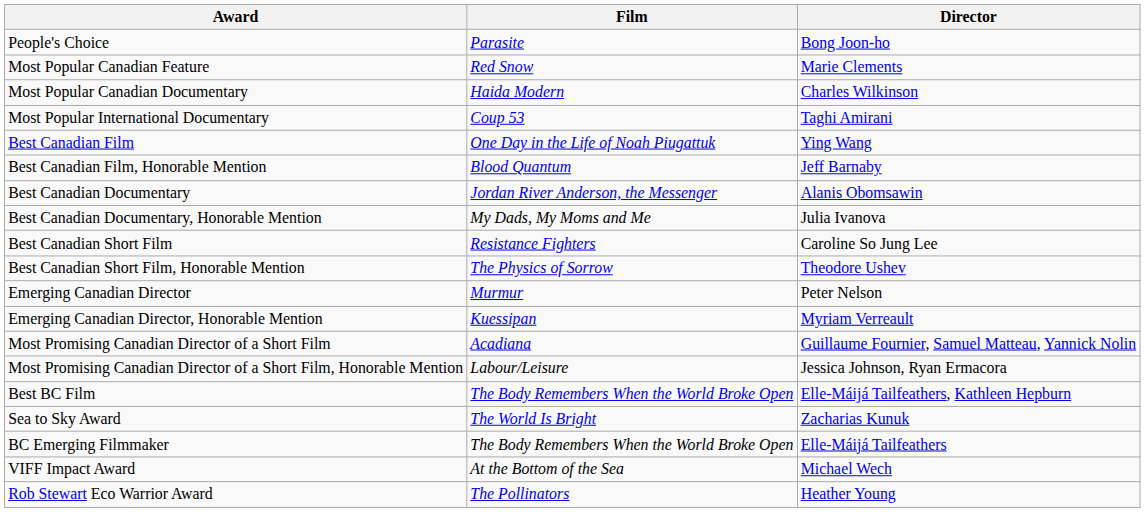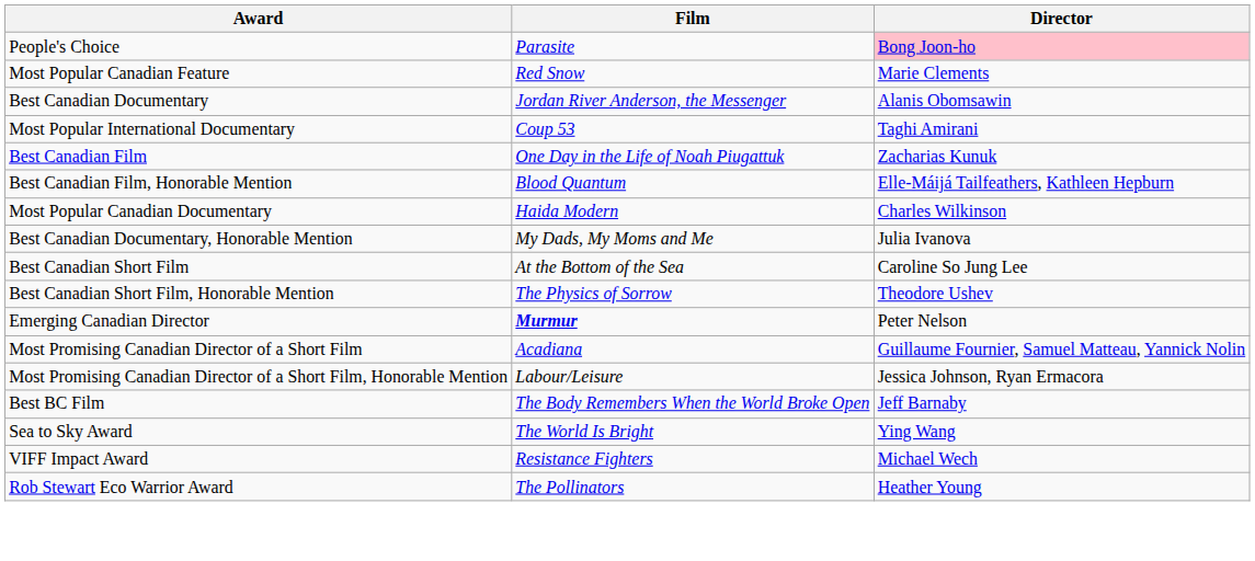People's Choice | Director: no background -> pink background
rows swapped: Most Popular Canadian Documentary <-> Best Canadian Documentary
Best Canadian Film | Director: Ying Wang -> Zacharias Kunuk
Best Canadian Film, Honorable Mention | Director: Jeff Barnaby -> Elle-Máijá Tailfeathers, Kathleen Hepburn
Best Canadian Short Film | Film: Resistance Fighters -> At the Bottom of the Sea
Emerging Canadian Director | Film: normal -> bold
- row: Emerging Canadian Director, Honorable Mention | Kuessipan | Myriam Verreault
Best BC Film | Director: Elle-Máijá Tailfeathers, Kathleen Hepburn -> Jeff Barnaby
Sea to Sky Award | Director: Zacharias Kunuk -> Ying Wang
- row: BC Emerging Filmmaker | The Body Remembers When the World Broke Open | Elle-Máijá Tailfeathers
VIFF Impact Award | Film: At the Bottom of the Sea -> Resistance Fighters
